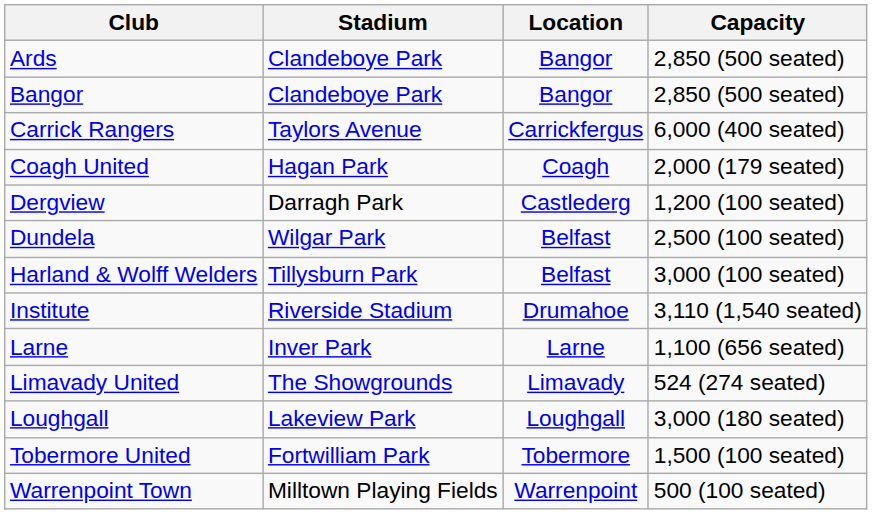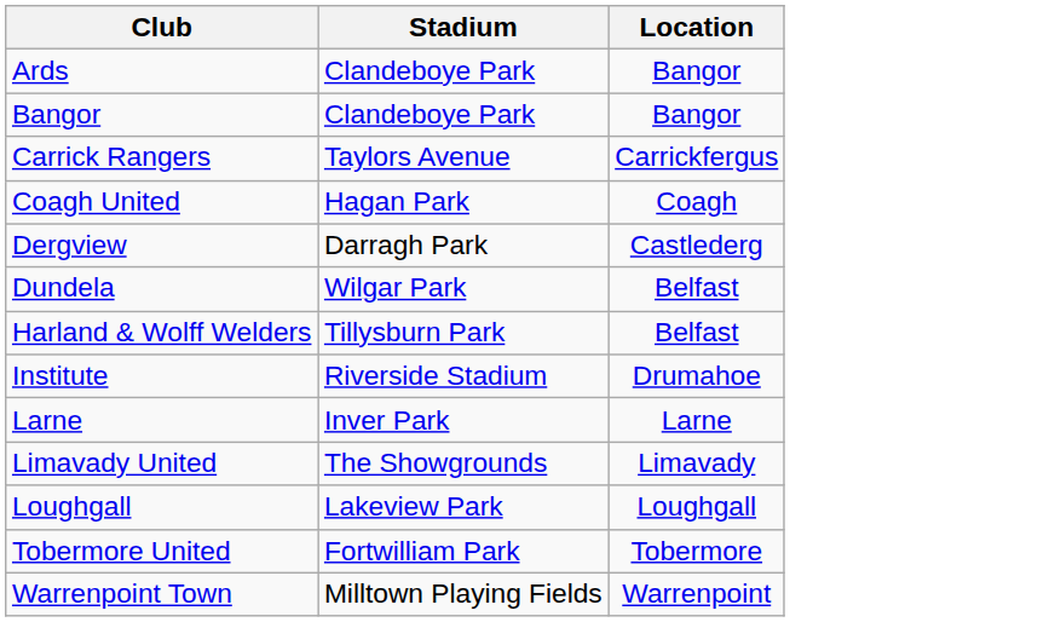- column: Capacity | 2,850 (500 seated) | 2,850 (500 seated) | 6,000 (400 seated) | 2,000 (179 seated) | 1,200 (100 seated) | 2,500 (100 seated) | 3,000 (100 seated) | 3,110 (1,540 seated) | 1,100 (656 seated) | 524 (274 seated) | 3,000 (180 seated) | 1,500 (100 seated) | 500 (100 seated)
